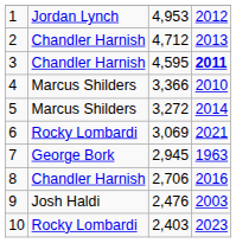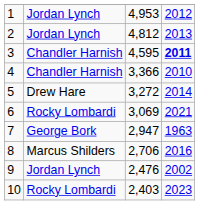2 | column 2: Chandler Harnish -> Jordan Lynch
2 | column 3: 4,712 -> 4,812
4 | column 2: Marcus Shilders -> Chandler Harnish
5 | column 2: Marcus Shilders -> Drew Hare
7 | column 3: 2,945 -> 2,947
8 | column 2: Chandler Harnish -> Marcus Shilders
9 | column 2: Josh Haldi -> Jordan Lynch
9 | column 4: 2003 -> 2002
